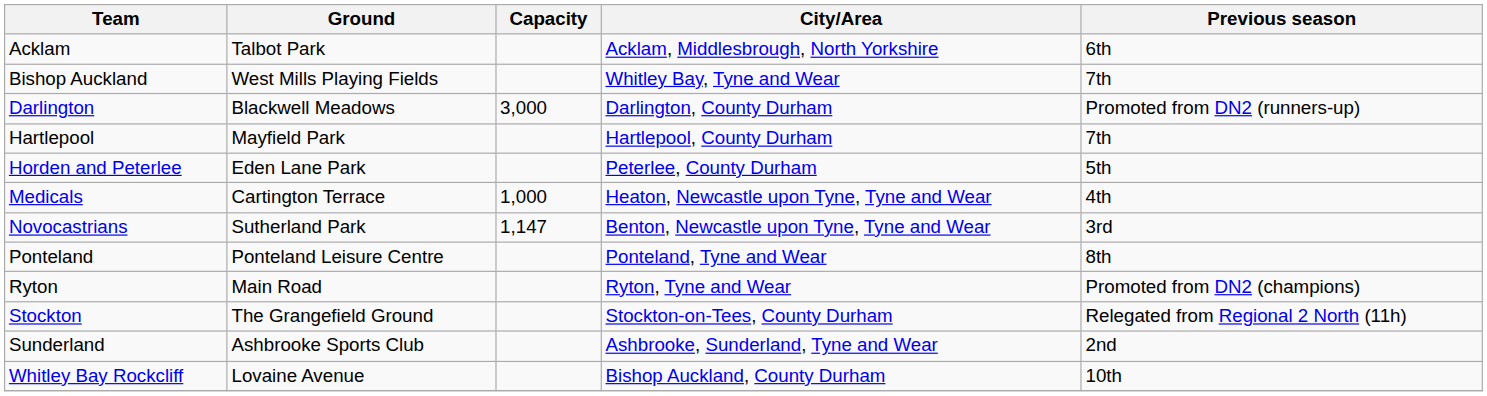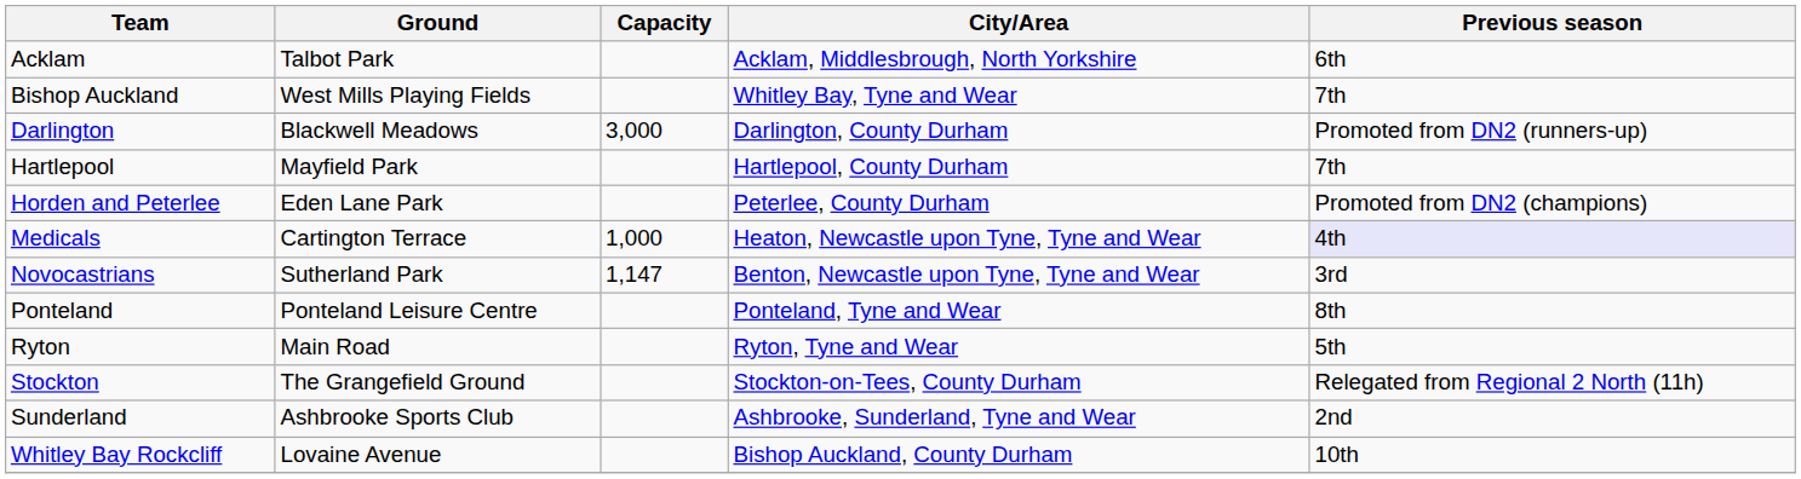Horden and Peterlee | Previous season: 5th -> Promoted from DN2 (champions)
Medicals | Previous season: no background -> lavender background
Ryton | Previous season: Promoted from DN2 (champions) -> 5th
